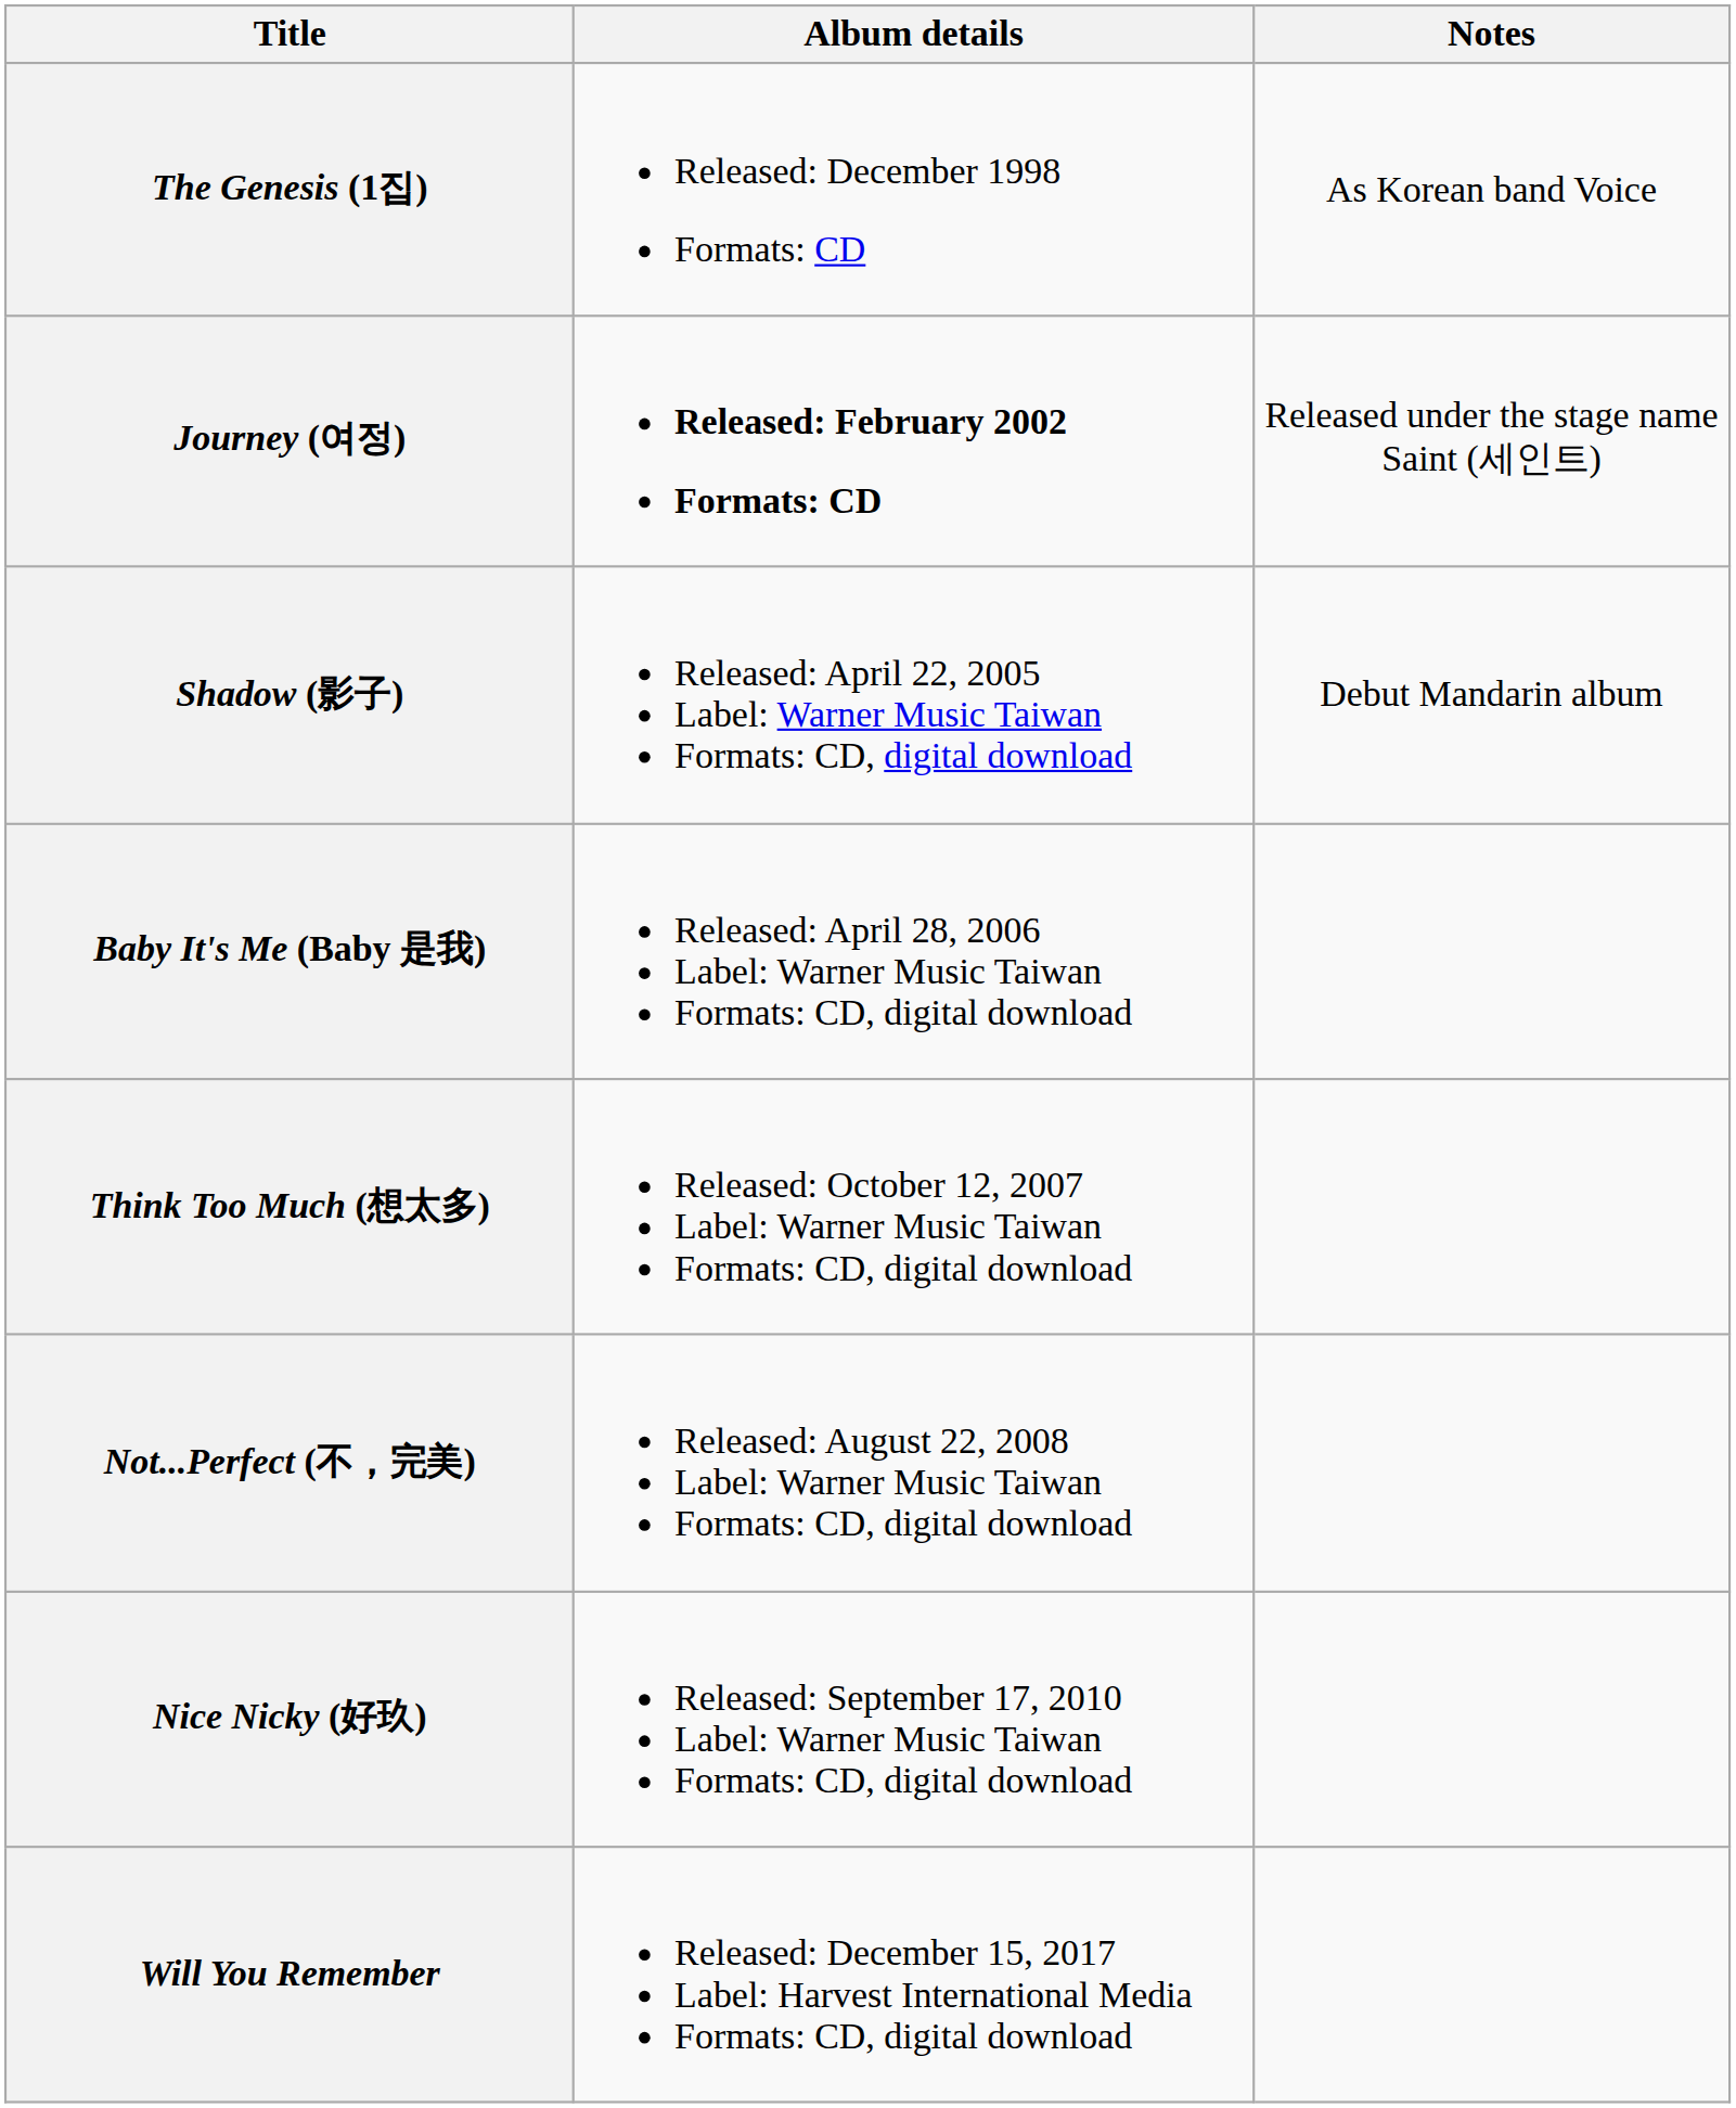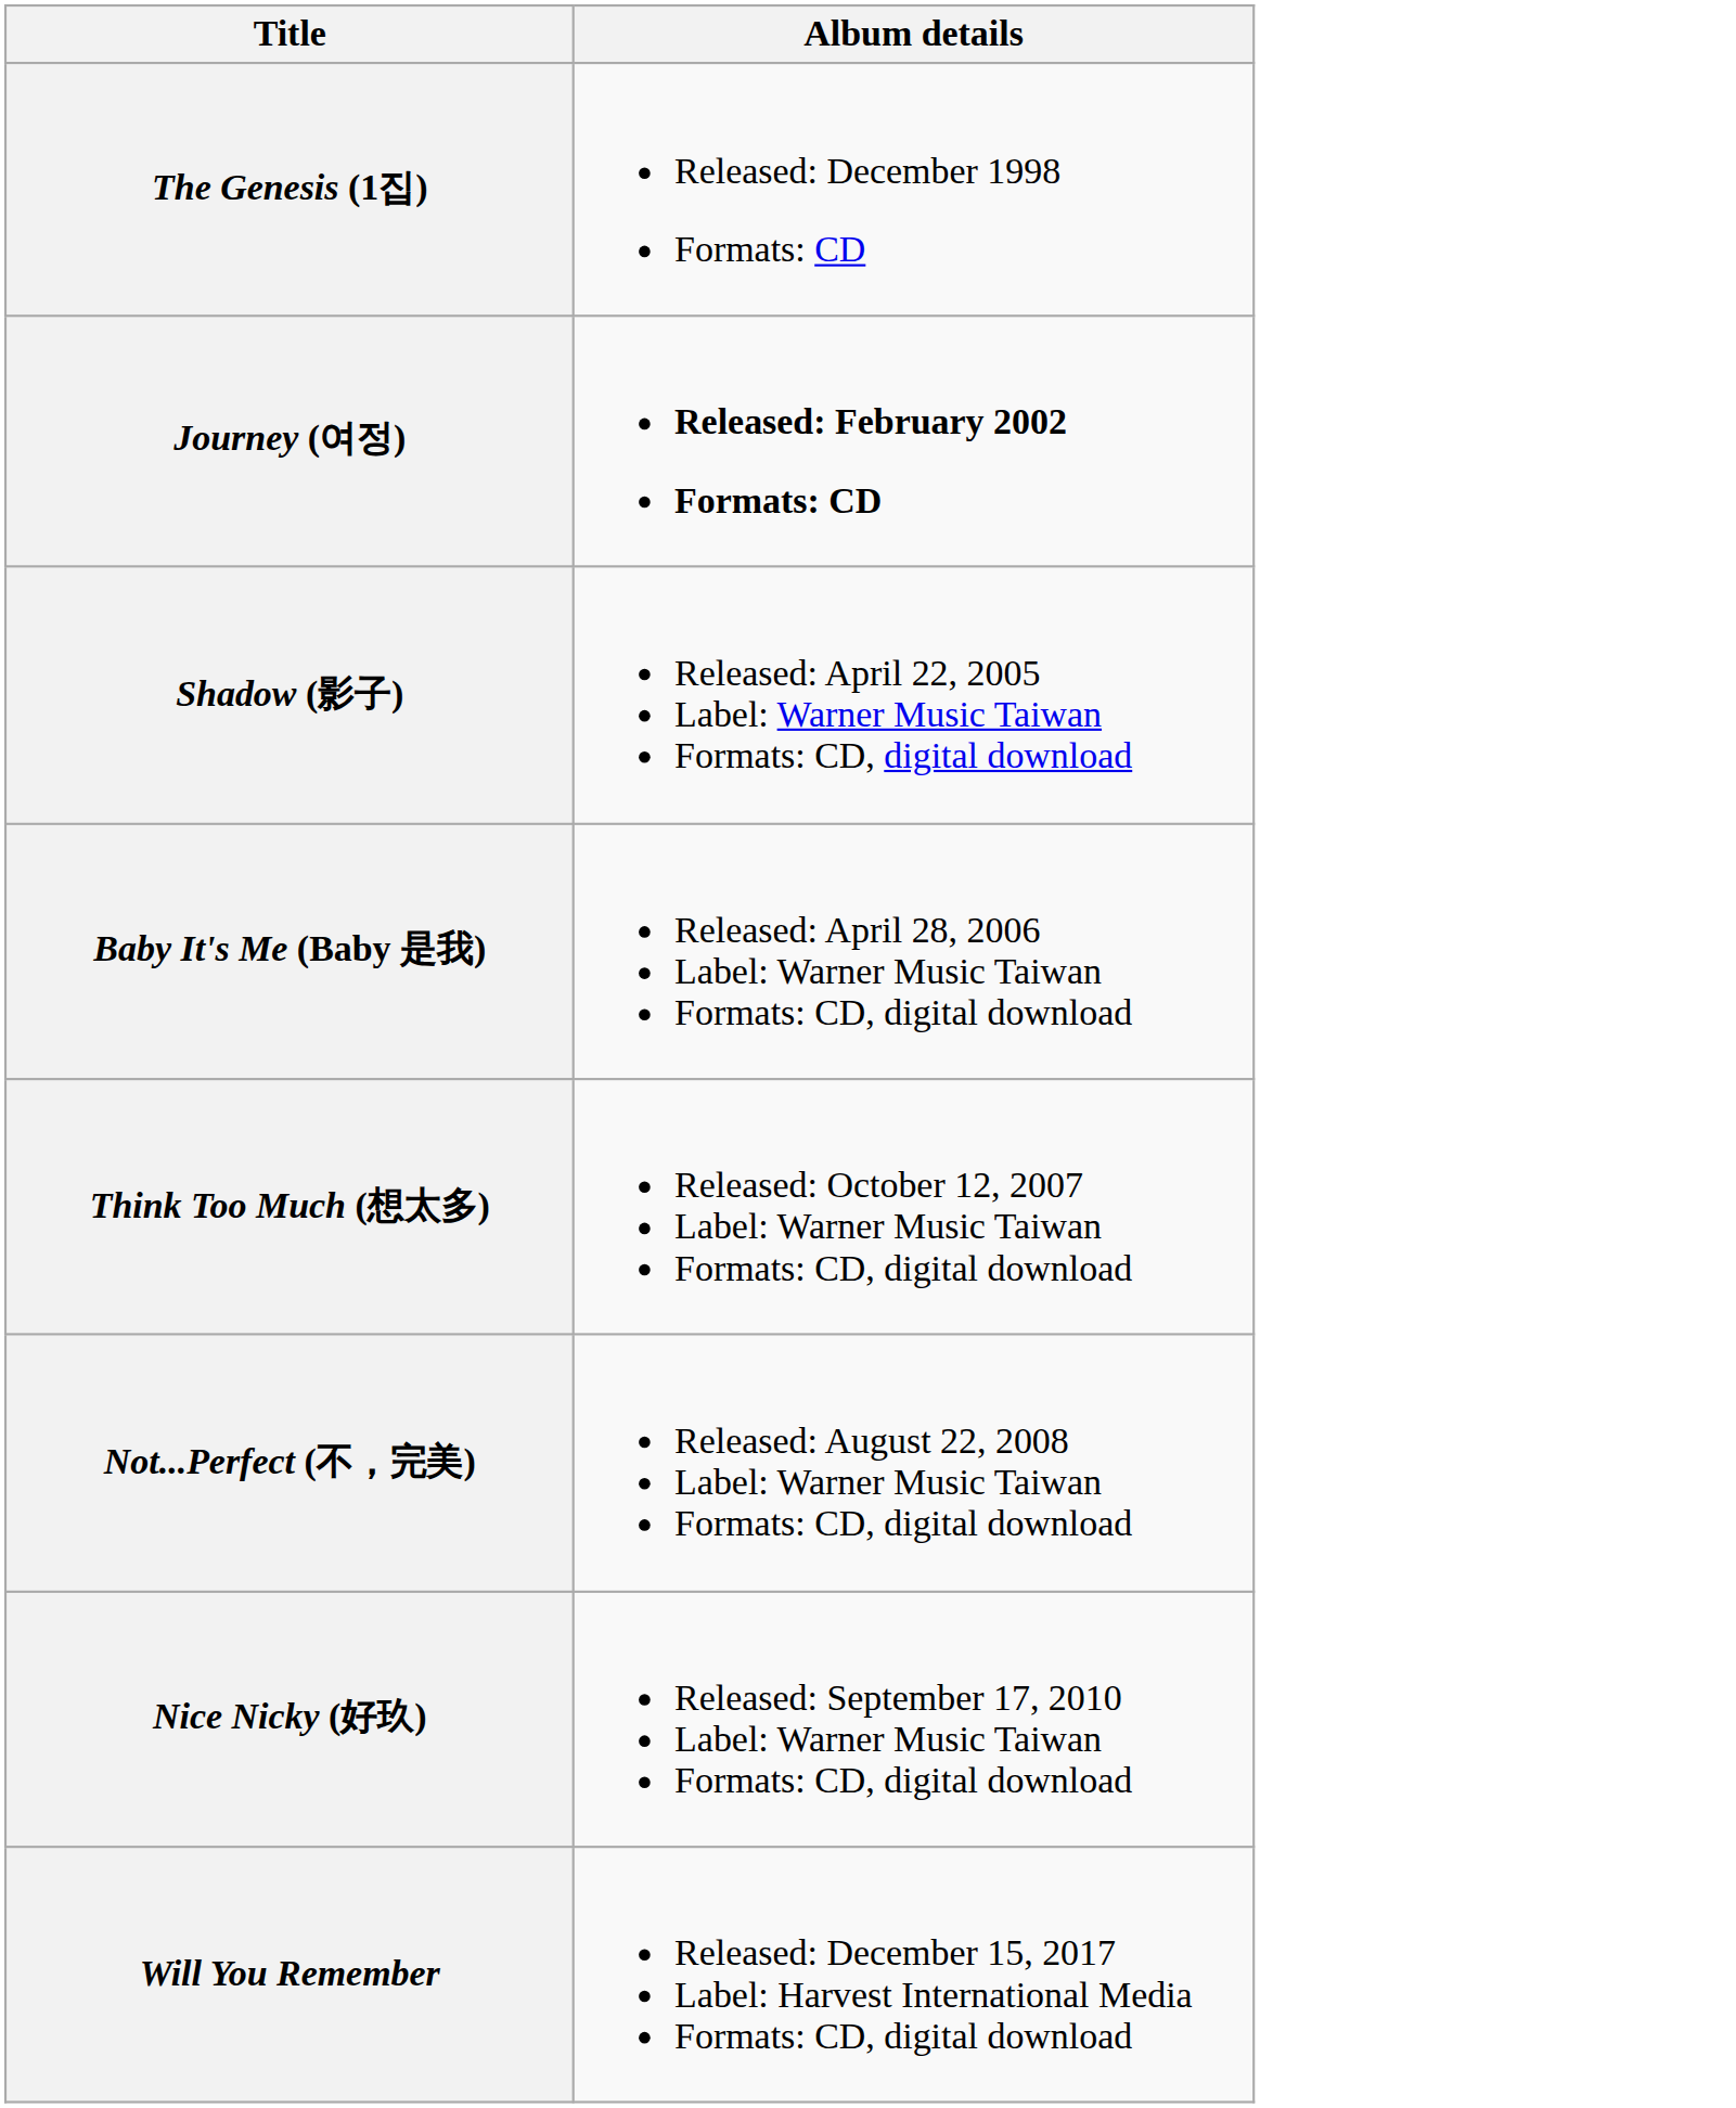- column: Notes | As Korean band Voice | Released under the stage name Saint (세인트) | Debut Mandarin album
